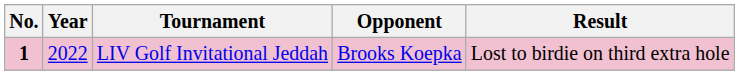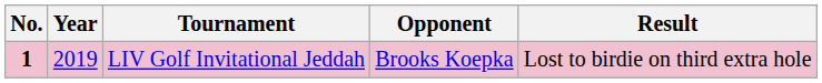LIV Golf Invitational Jeddah | Year: 2022 -> 2019
